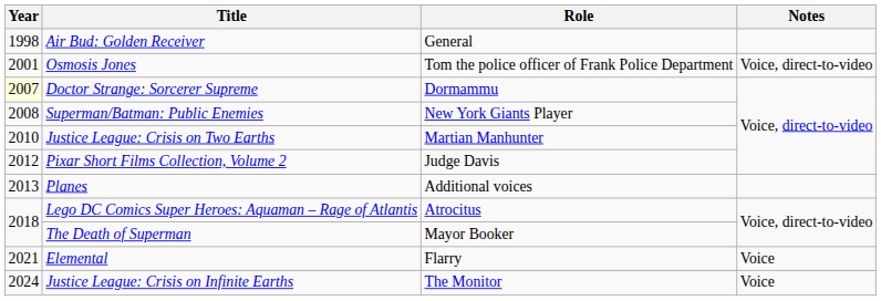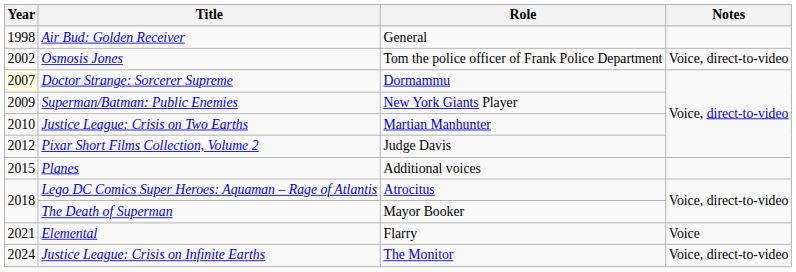Osmosis Jones | Year: 2001 -> 2002
Superman/Batman: Public Enemies | Year: 2008 -> 2009
Planes | Year: 2013 -> 2015
Justice League: Crisis on Infinite Earths | Notes: Voice -> Voice, direct-to-video
